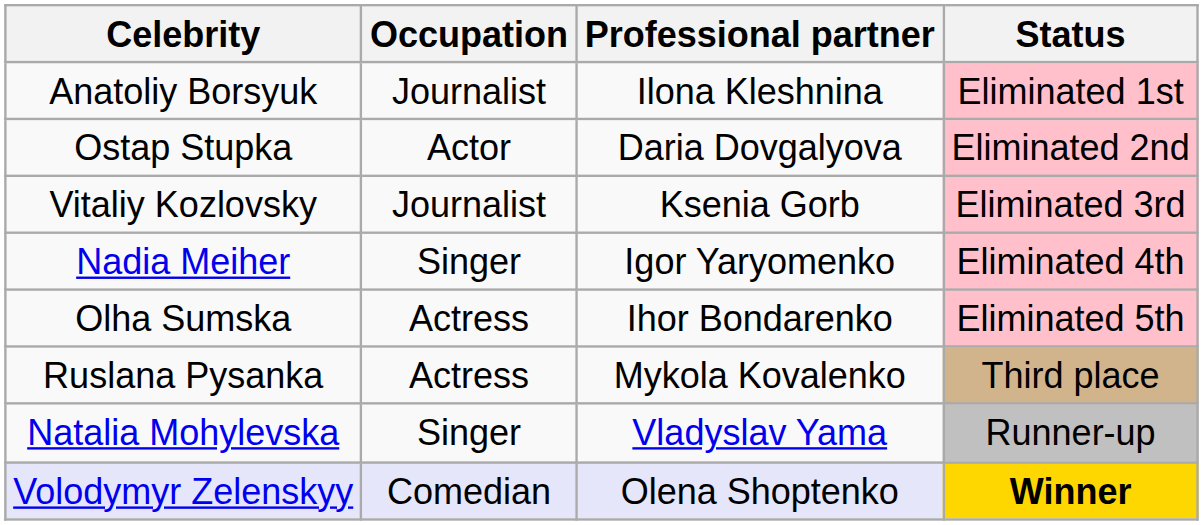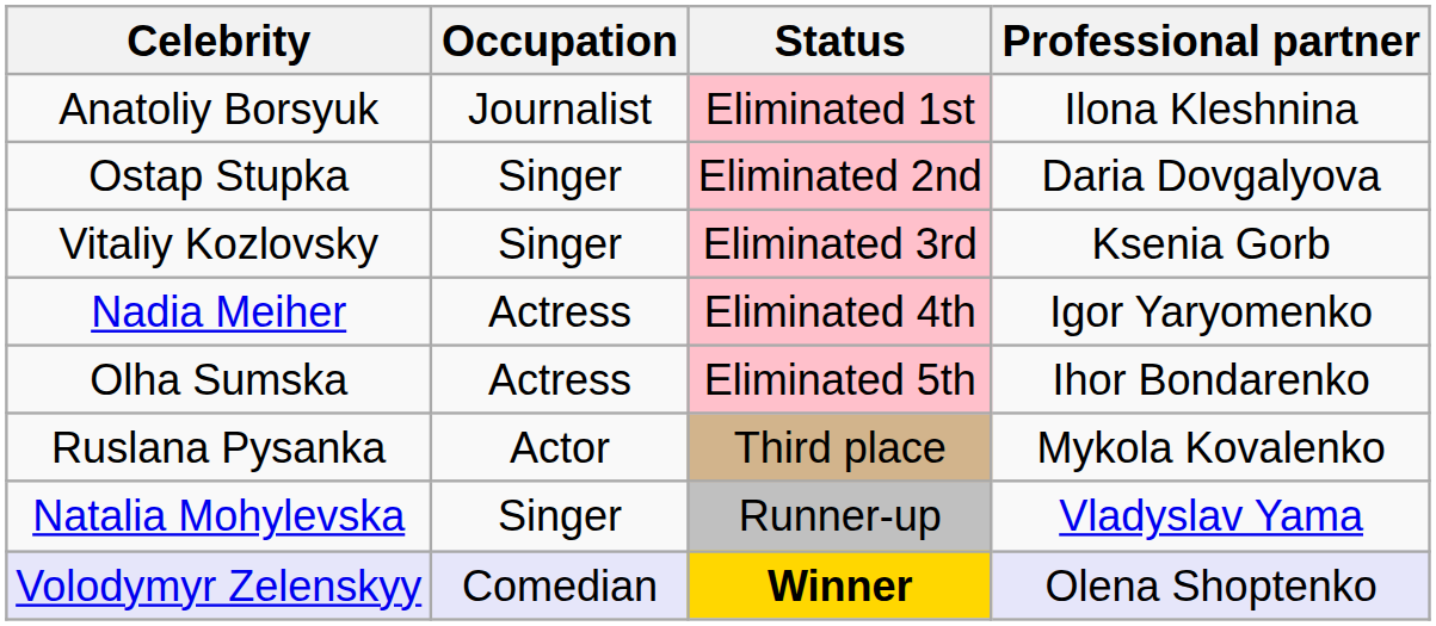columns swapped: Professional partner <-> Status
Ostap Stupka | Occupation: Actor -> Singer
Vitaliy Kozlovsky | Occupation: Journalist -> Singer
Nadia Meiher | Occupation: Singer -> Actress
Ruslana Pysanka | Occupation: Actress -> Actor
